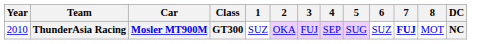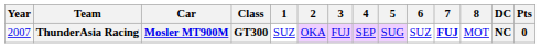+ column: Pts | 0
ThunderAsia Racing | Year: 2010 -> 2007
